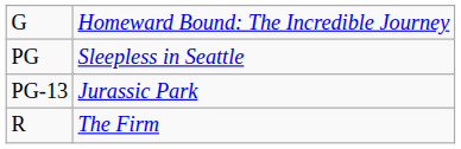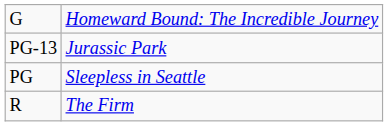rows swapped: PG <-> PG-13
